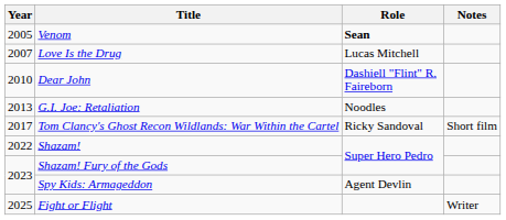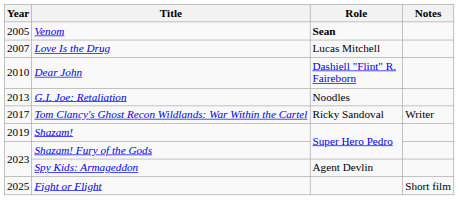Tom Clancy's Ghost Recon Wildlands: War Within the Cartel | Notes: Short film -> Writer
Shazam! | Year: 2022 -> 2019
Fight or Flight | Notes: Writer -> Short film
